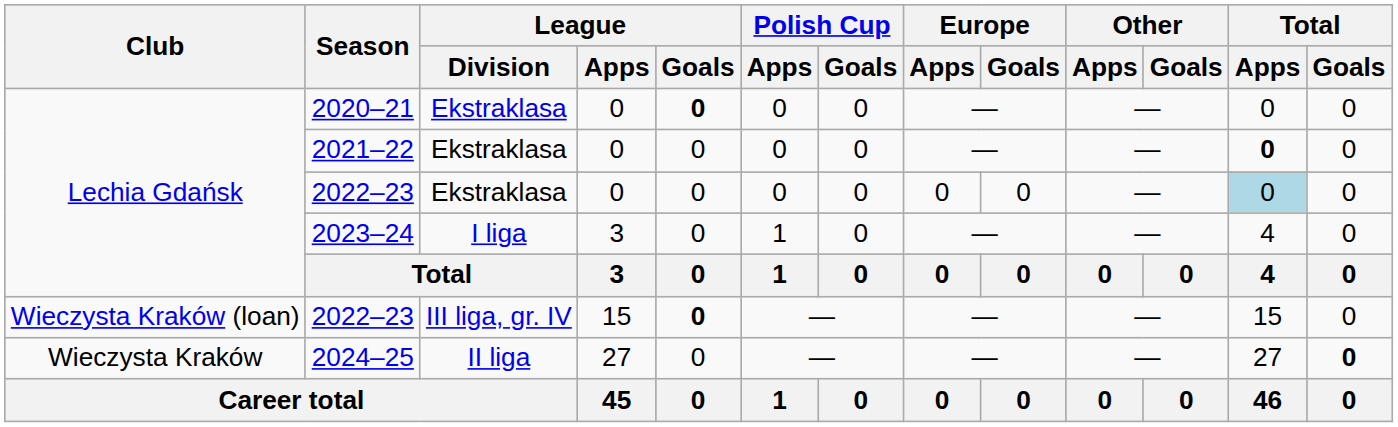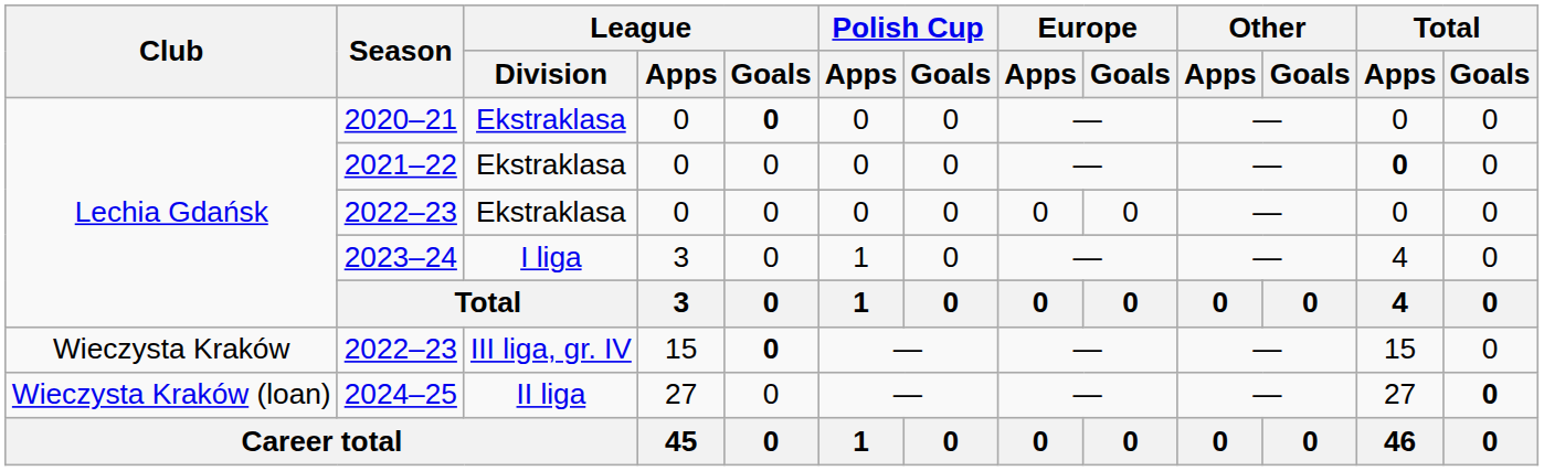2022–23 / Ekstraklasa | Total / Apps: lightblue background -> no background
2022–23 / III liga, gr. IV | Club: Wieczysta Kraków (loan) -> Wieczysta Kraków
2024–25 | Club: Wieczysta Kraków -> Wieczysta Kraków (loan)
